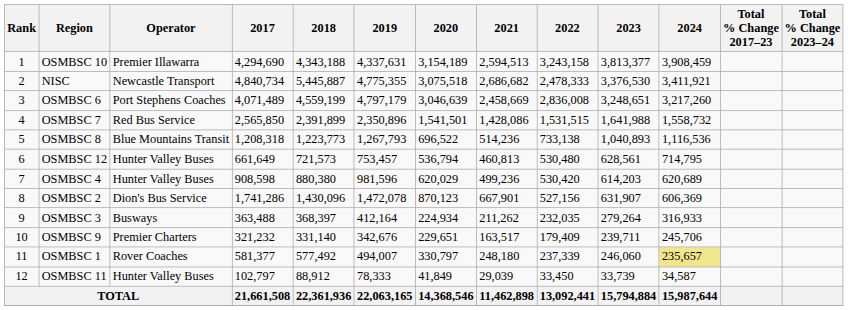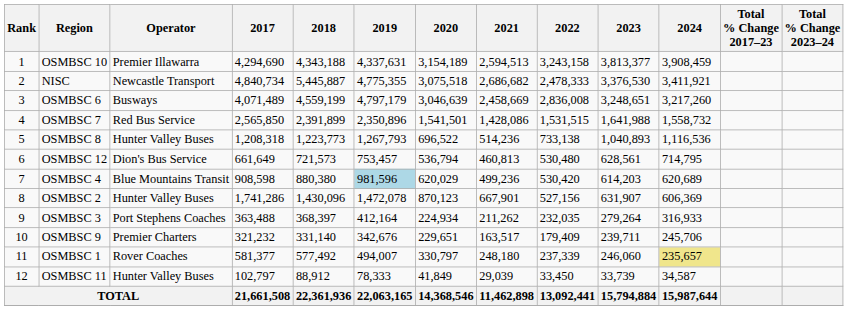OSMBSC 6 | Operator: Port Stephens Coaches -> Busways
OSMBSC 8 | Operator: Blue Mountains Transit -> Hunter Valley Buses
OSMBSC 12 | Operator: Hunter Valley Buses -> Dion's Bus Service
OSMBSC 4 | Operator: Hunter Valley Buses -> Blue Mountains Transit
OSMBSC 4 | 2019: no background -> lightblue background
OSMBSC 2 | Operator: Dion's Bus Service -> Hunter Valley Buses
OSMBSC 3 | Operator: Busways -> Port Stephens Coaches
